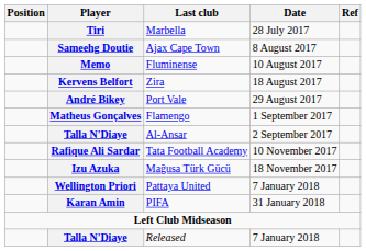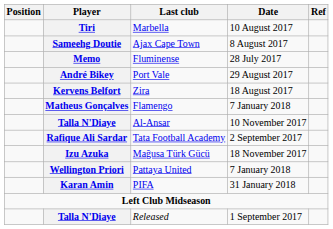Tiri | Date: 28 July 2017 -> 10 August 2017
Memo | Date: 10 August 2017 -> 28 July 2017
rows swapped: Kervens Belfort <-> André Bikey
Matheus Gonçalves | Date: 1 September 2017 -> 7 January 2018
Talla N'Diaye / Al-Ansar | Date: 2 September 2017 -> 10 November 2017
Rafique Ali Sardar | Date: 10 November 2017 -> 2 September 2017
Talla N'Diaye / Released | Date: 7 January 2018 -> 1 September 2017
